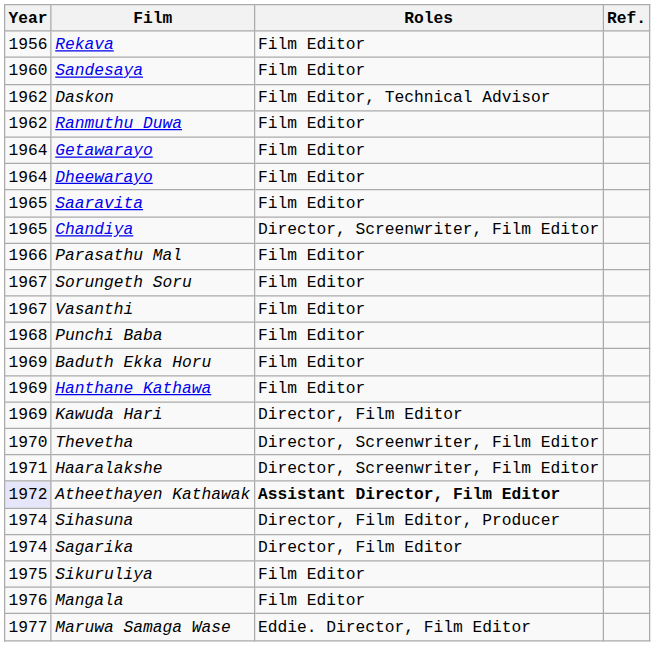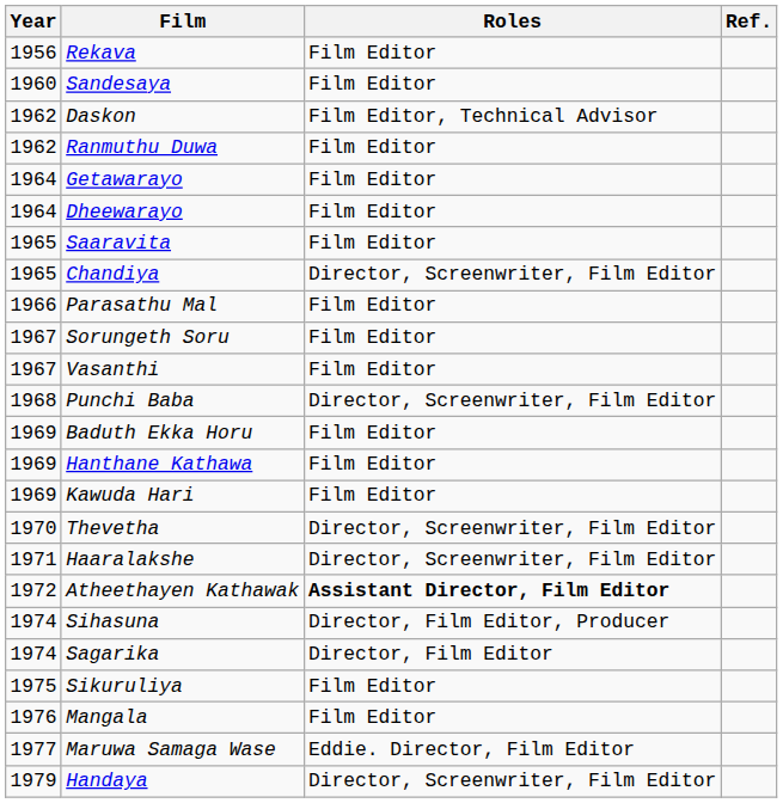Punchi Baba | Roles: Film Editor -> Director, Screenwriter, Film Editor
Kawuda Hari | Roles: Director, Film Editor -> Film Editor
Atheethayen Kathawak | Year: lavender background -> no background
+ row: 1979 | Handaya | Director, Screenwriter, Film Editor
